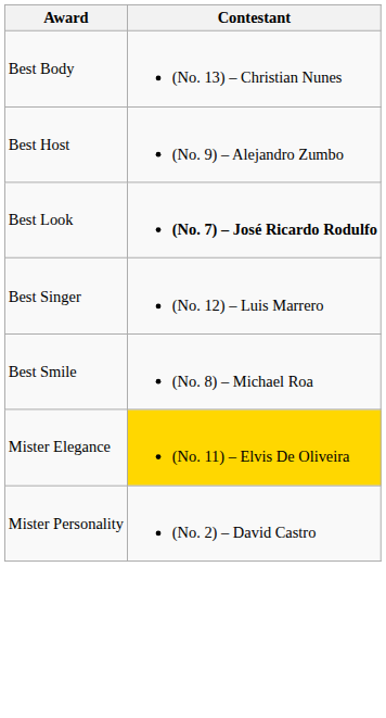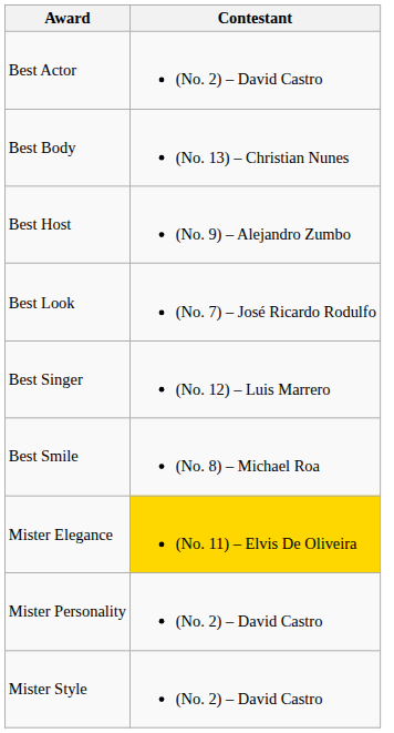+ row: Best Actor | (No. 2) – David Castro
Best Look | Contestant: bold -> normal
+ row: Mister Style | (No. 2) – David Castro
